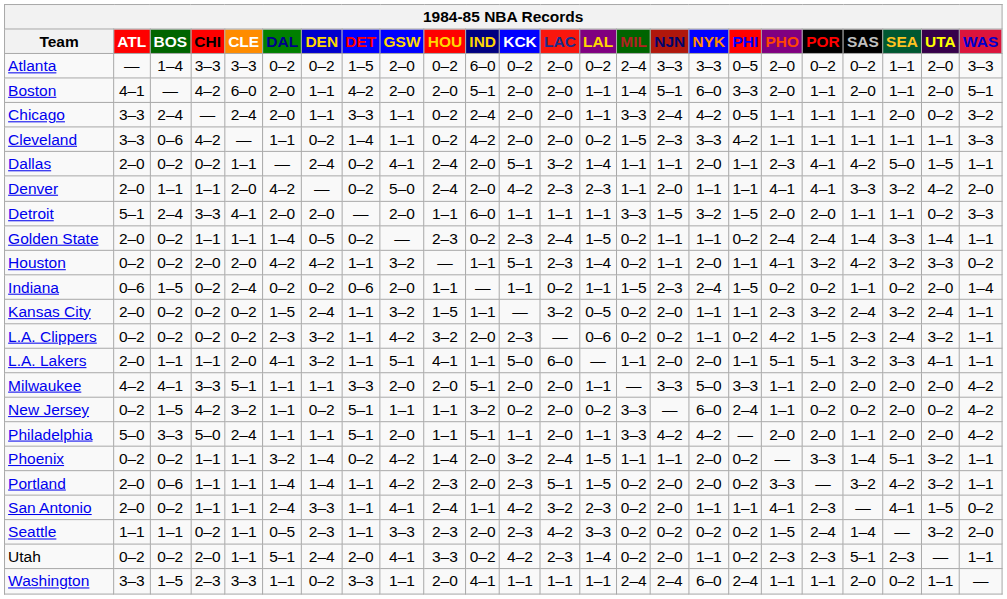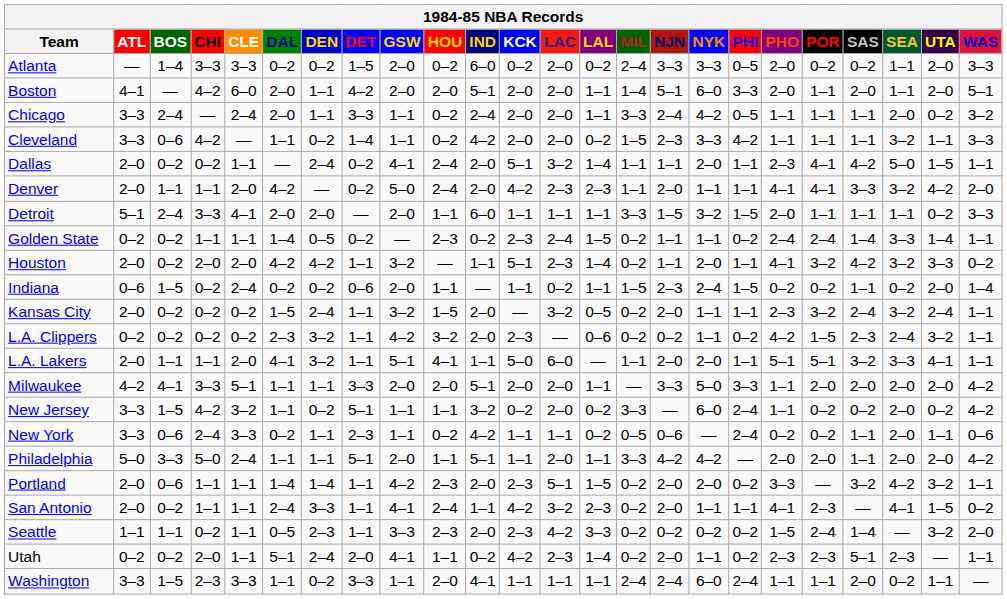Cleveland | SEA: 1–1 -> 3–2
Detroit | POR: 2–0 -> 1–1
Golden State | ATL: 2–0 -> 0–2
Houston | ATL: 0–2 -> 2–0
Kansas City | IND: 1–1 -> 2–0
New Jersey | ATL: 0–2 -> 3–3
+ row: New York | 3–3 | 0–6 | 2–4 | 3–3 | 0–2 | 1–1 | 2–3 | 1–1 | 0–2 | 4–2 | 1–1 | 1–1 | 0–2 | 0–5 | 0–6 | — | 2–4 | 0–2 | 0–2 | 1–1 | 2–0 | 1–1 | 0–6
- row: Phoenix | 0–2 | 0–2 | 1–1 | 1–1 | 3–2 | 1–4 | 0–2 | 4–2 | 1–4 | 2–0 | 3–2 | 2–4 | 1–5 | 1–1 | 1–1 | 2–0 | 0–2 | — | 3–3 | 1–4 | 5–1 | 3–2 | 1–1
Utah | HOU: 3–3 -> 1–1
